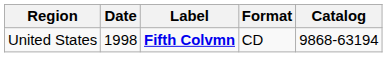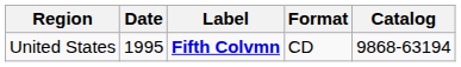United States | Date: 1998 -> 1995
